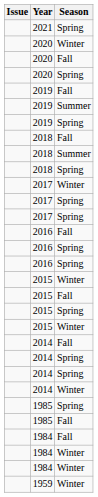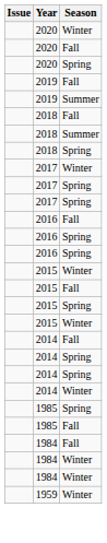- row: 2021 | Spring
- row: 2019 | Spring
